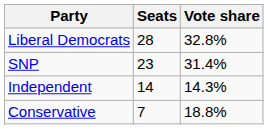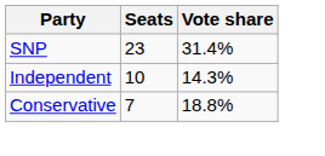- row: Liberal Democrats | 28 | 32.8%
Independent | Seats: 14 -> 10
